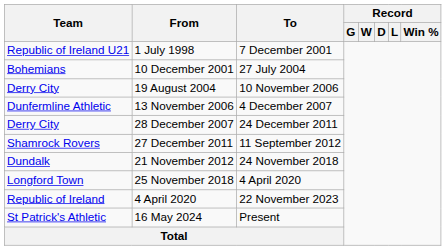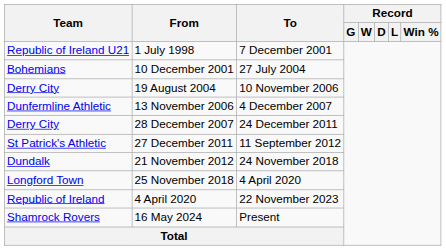27 December 2011 | Team: Shamrock Rovers -> St Patrick's Athletic
16 May 2024 | Team: St Patrick's Athletic -> Shamrock Rovers
